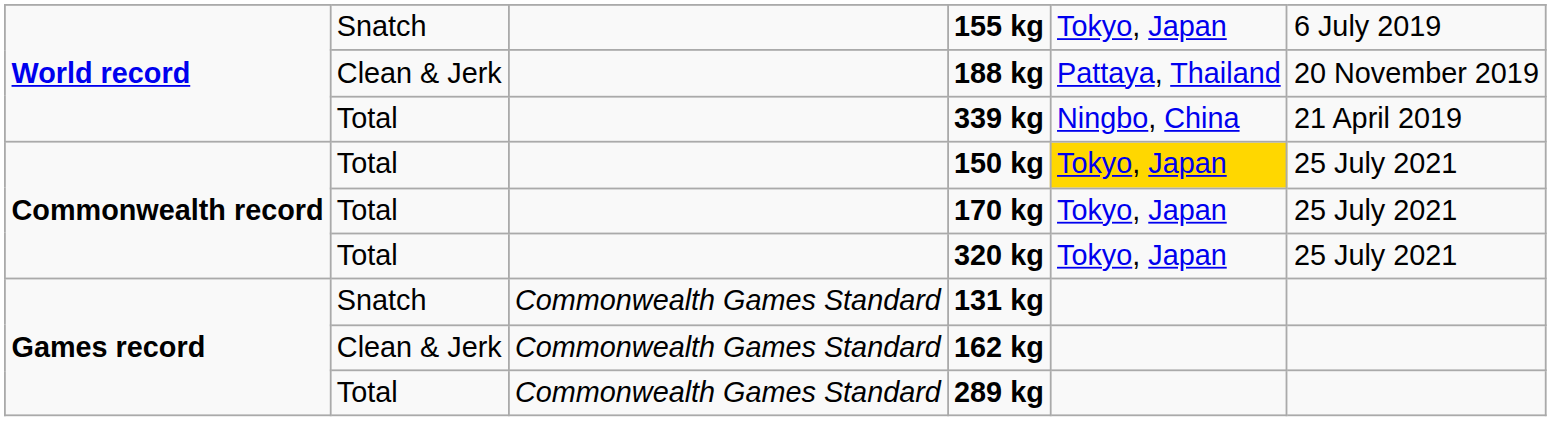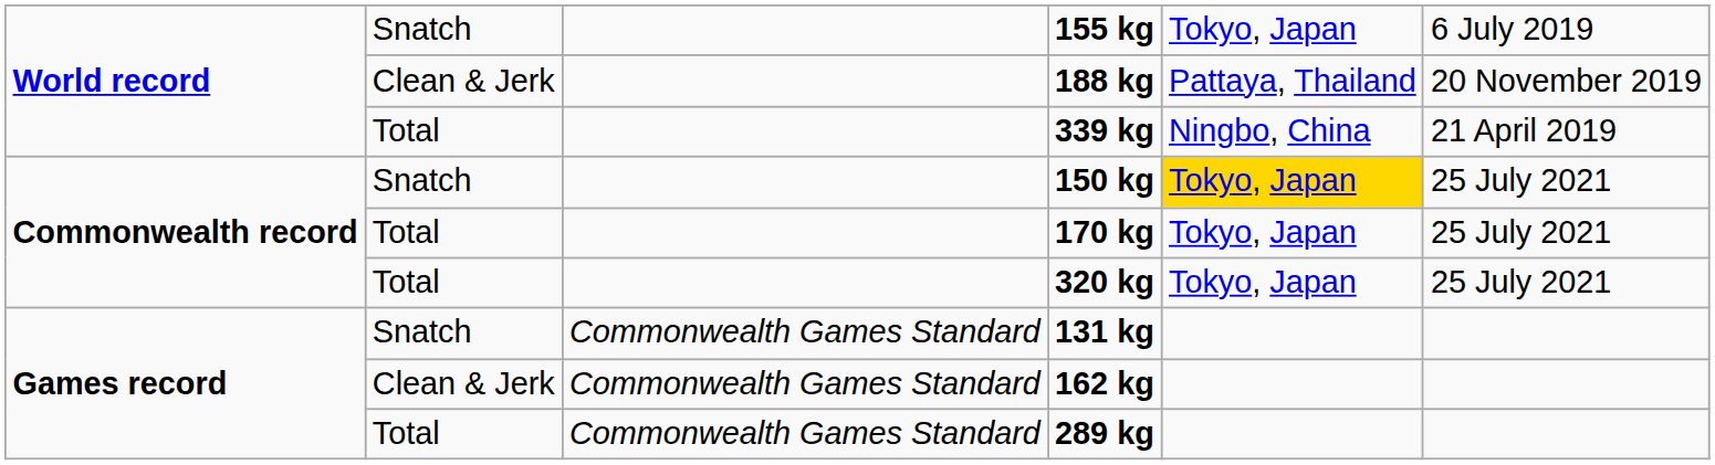150 kg | column 2: Total -> Snatch
